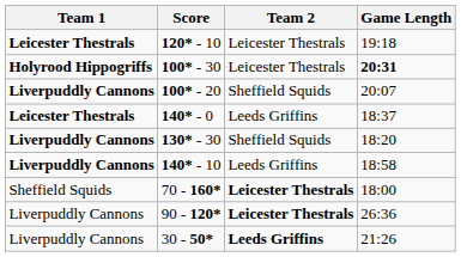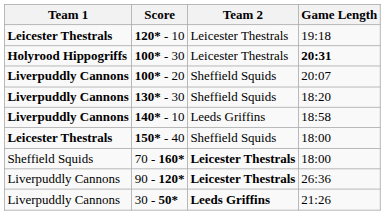- row: Leicester Thestrals | 140* - 0 | Leeds Griffins | 18:37
+ row: Leicester Thestrals | 150* - 40 | Sheffield Squids | 18:00
